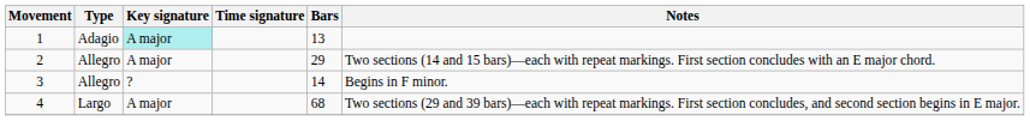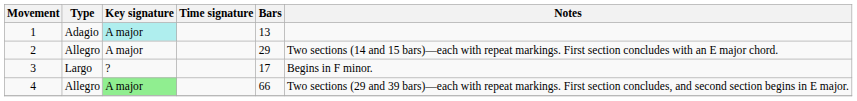3 | Type: Allegro -> Largo
3 | Bars: 14 -> 17
4 | Type: Largo -> Allegro
4 | Key signature: no background -> lightgreen background
4 | Bars: 68 -> 66
